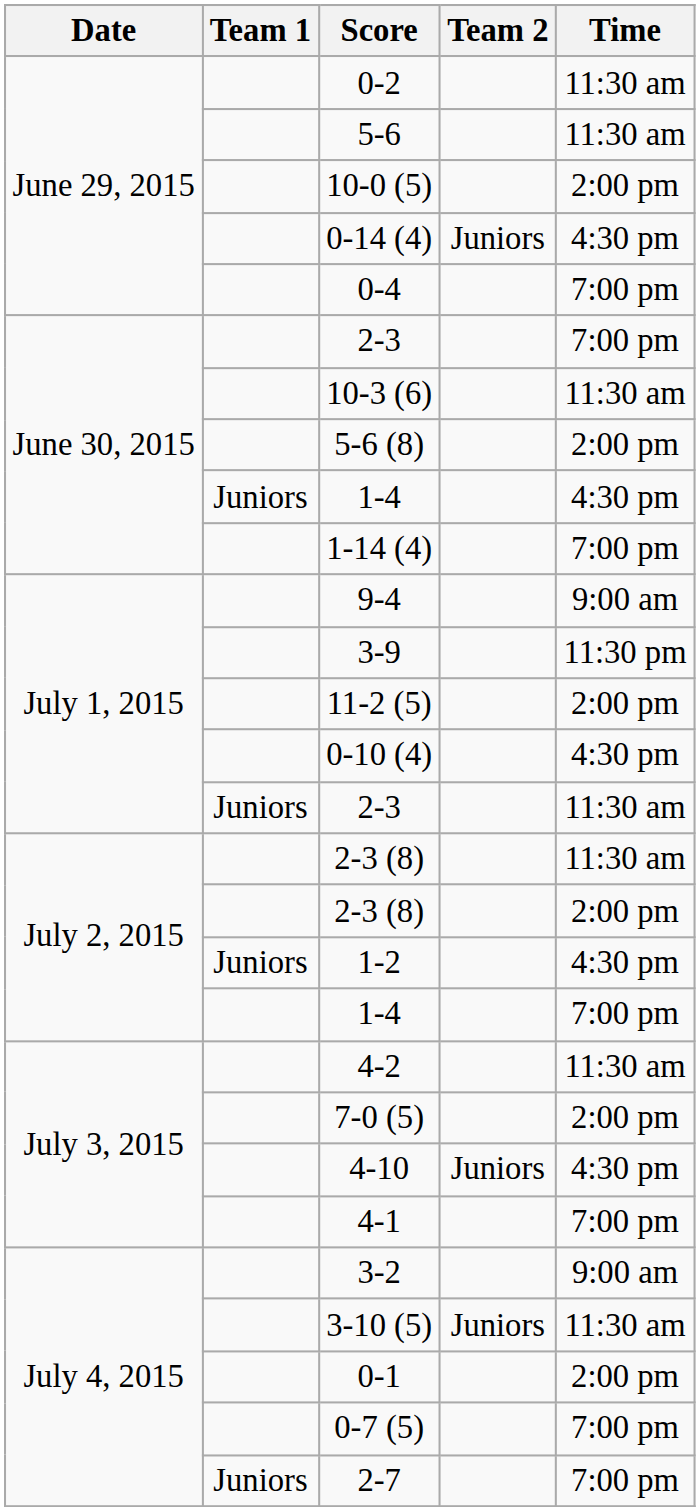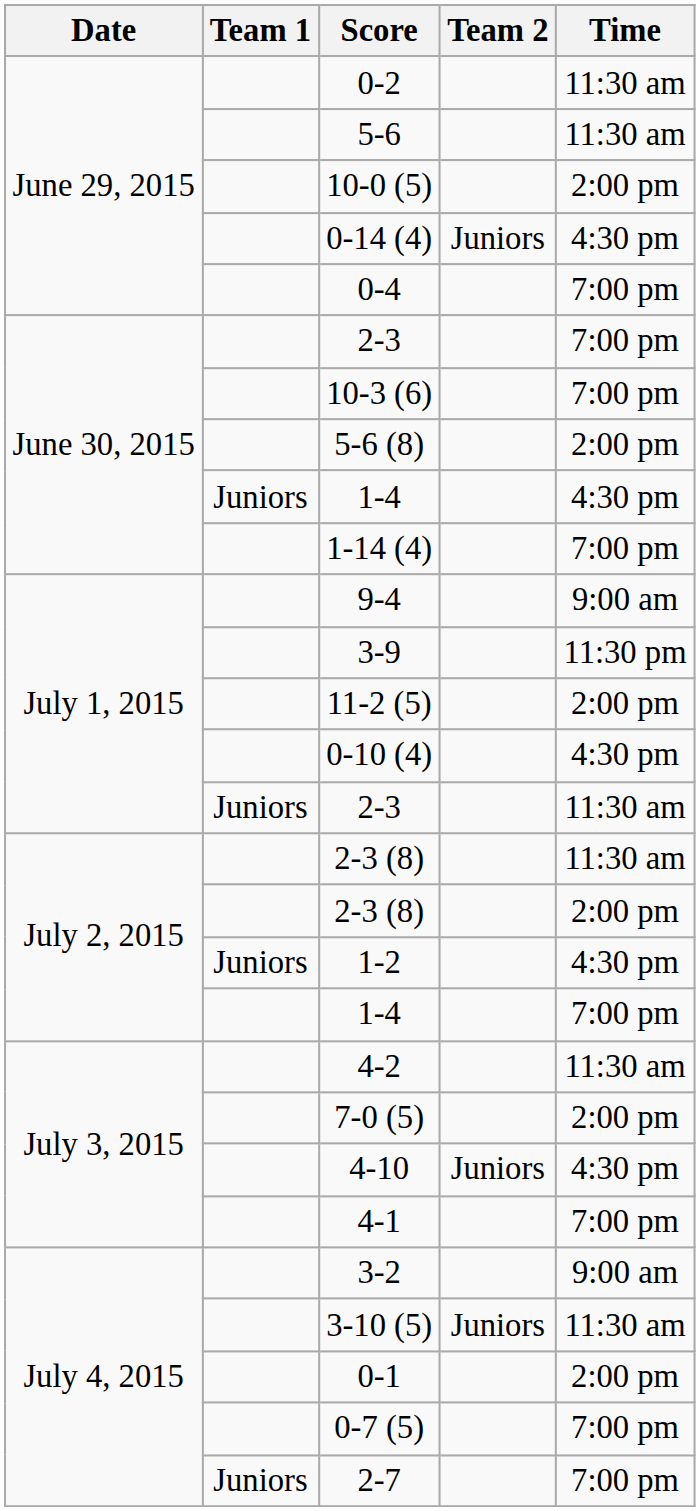10-3 (6) | Time: 11:30 am -> 7:00 pm
